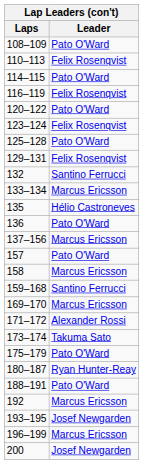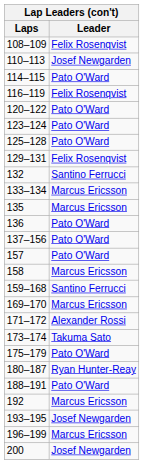108–109 | Leader: Pato O'Ward -> Felix Rosenqvist
110–113 | Leader: Felix Rosenqvist -> Josef Newgarden
123–124 | Leader: Felix Rosenqvist -> Pato O'Ward
135 | Leader: Hélio Castroneves -> Marcus Ericsson
137–156 | Leader: Marcus Ericsson -> Pato O'Ward
